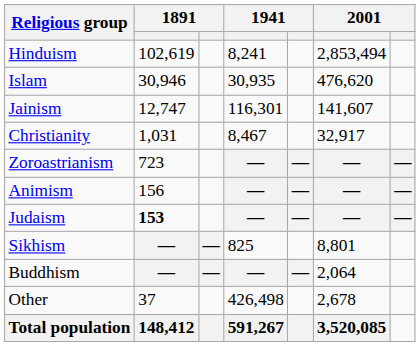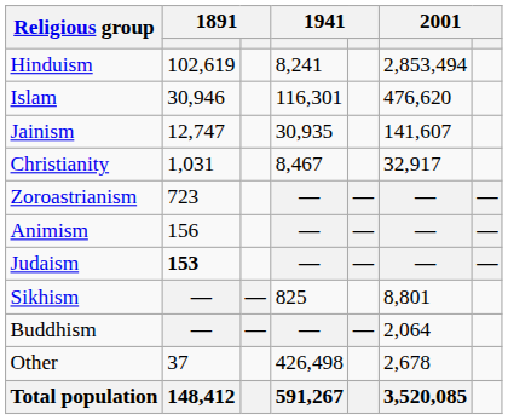Islam | column 4: 30,935 -> 116,301
Jainism | column 4: 116,301 -> 30,935
